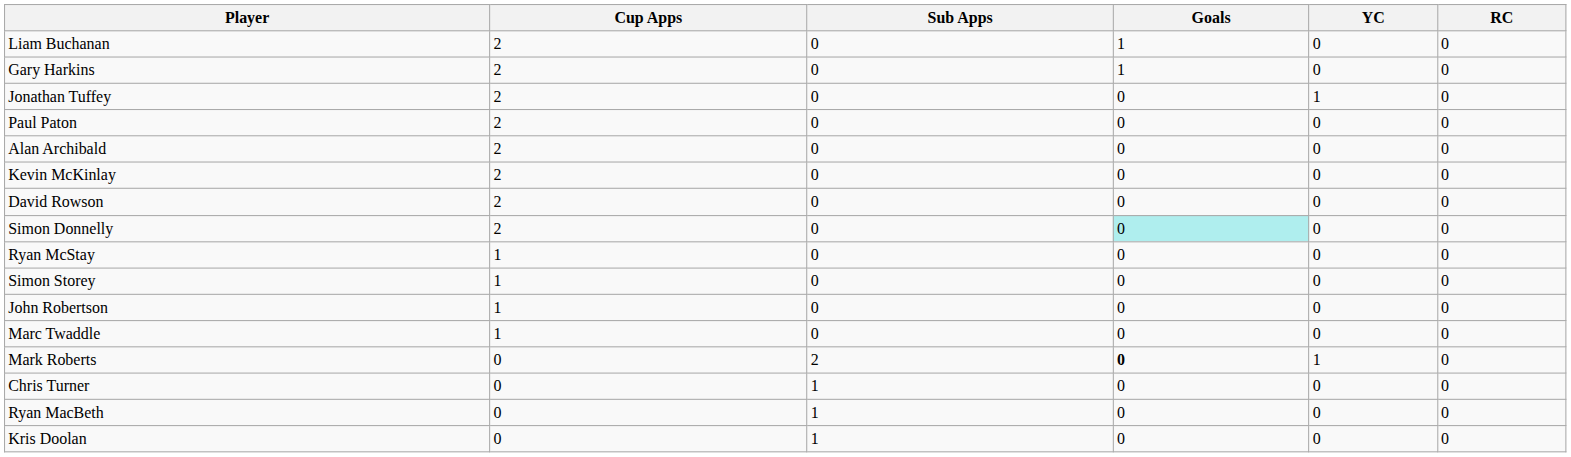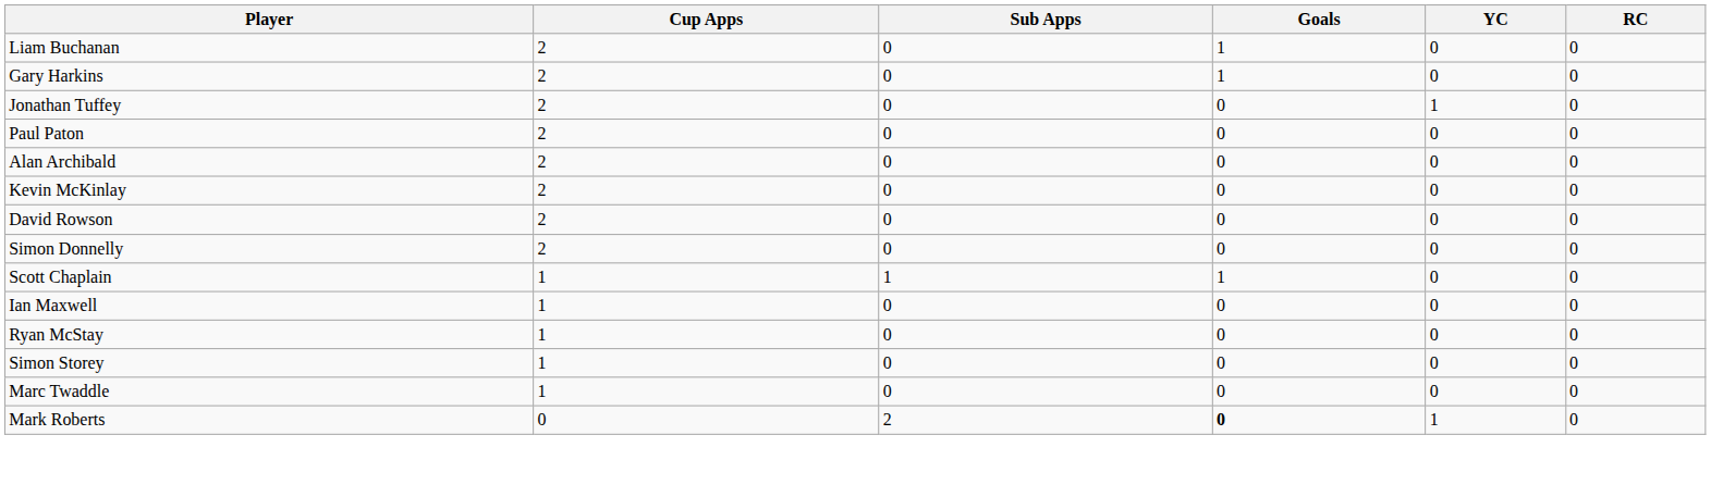Simon Donnelly | Goals: paleturquoise background -> no background
+ row: Scott Chaplain | 1 | 1 | 1 | 0 | 0
+ row: Ian Maxwell | 1 | 0 | 0 | 0 | 0
- row: John Robertson | 1 | 0 | 0 | 0 | 0
- row: Chris Turner | 0 | 1 | 0 | 0 | 0
- row: Ryan MacBeth | 0 | 1 | 0 | 0 | 0
- row: Kris Doolan | 0 | 1 | 0 | 0 | 0
